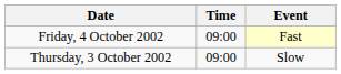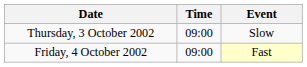rows swapped: Thursday, 3 October 2002 <-> Friday, 4 October 2002
